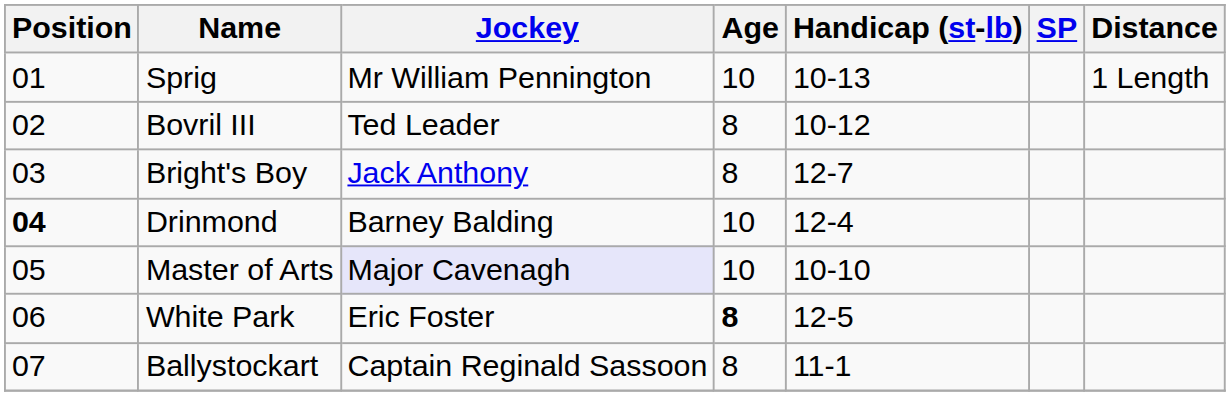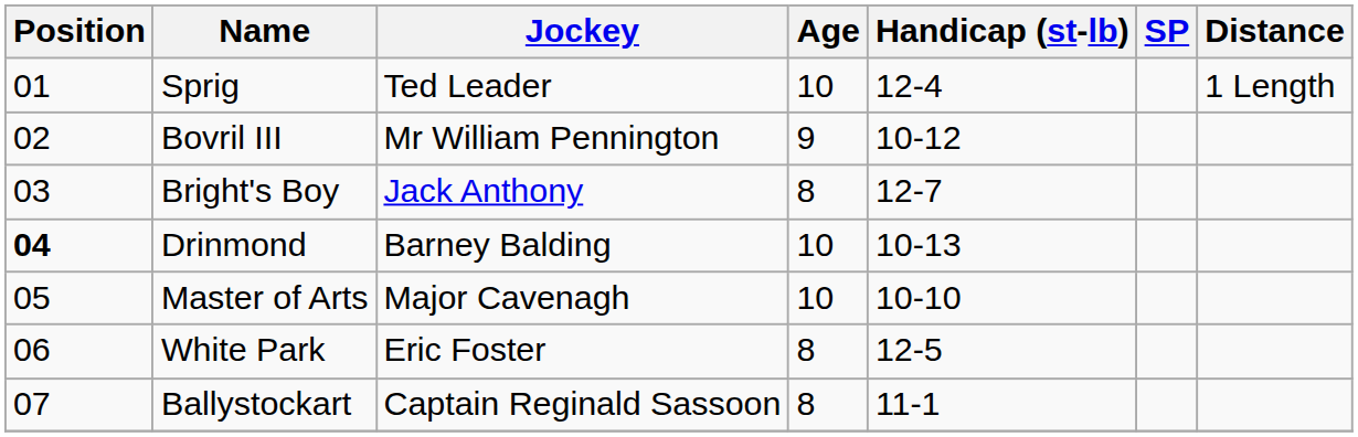Sprig | Jockey: Mr William Pennington -> Ted Leader
Sprig | Handicap (st-lb): 10-13 -> 12-4
Bovril III | Jockey: Ted Leader -> Mr William Pennington
Bovril III | Age: 8 -> 9
Drinmond | Handicap (st-lb): 12-4 -> 10-13
Master of Arts | Jockey: lavender background -> no background
White Park | Age: bold -> normal
